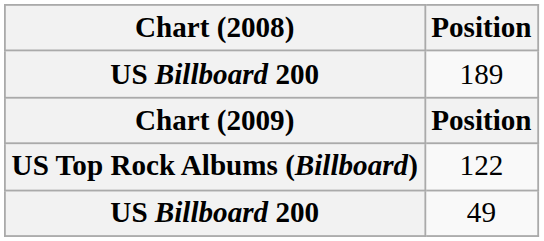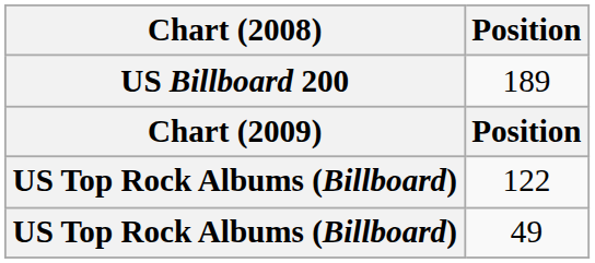49 | Chart (2008): US Billboard 200 -> US Top Rock Albums (Billboard)
